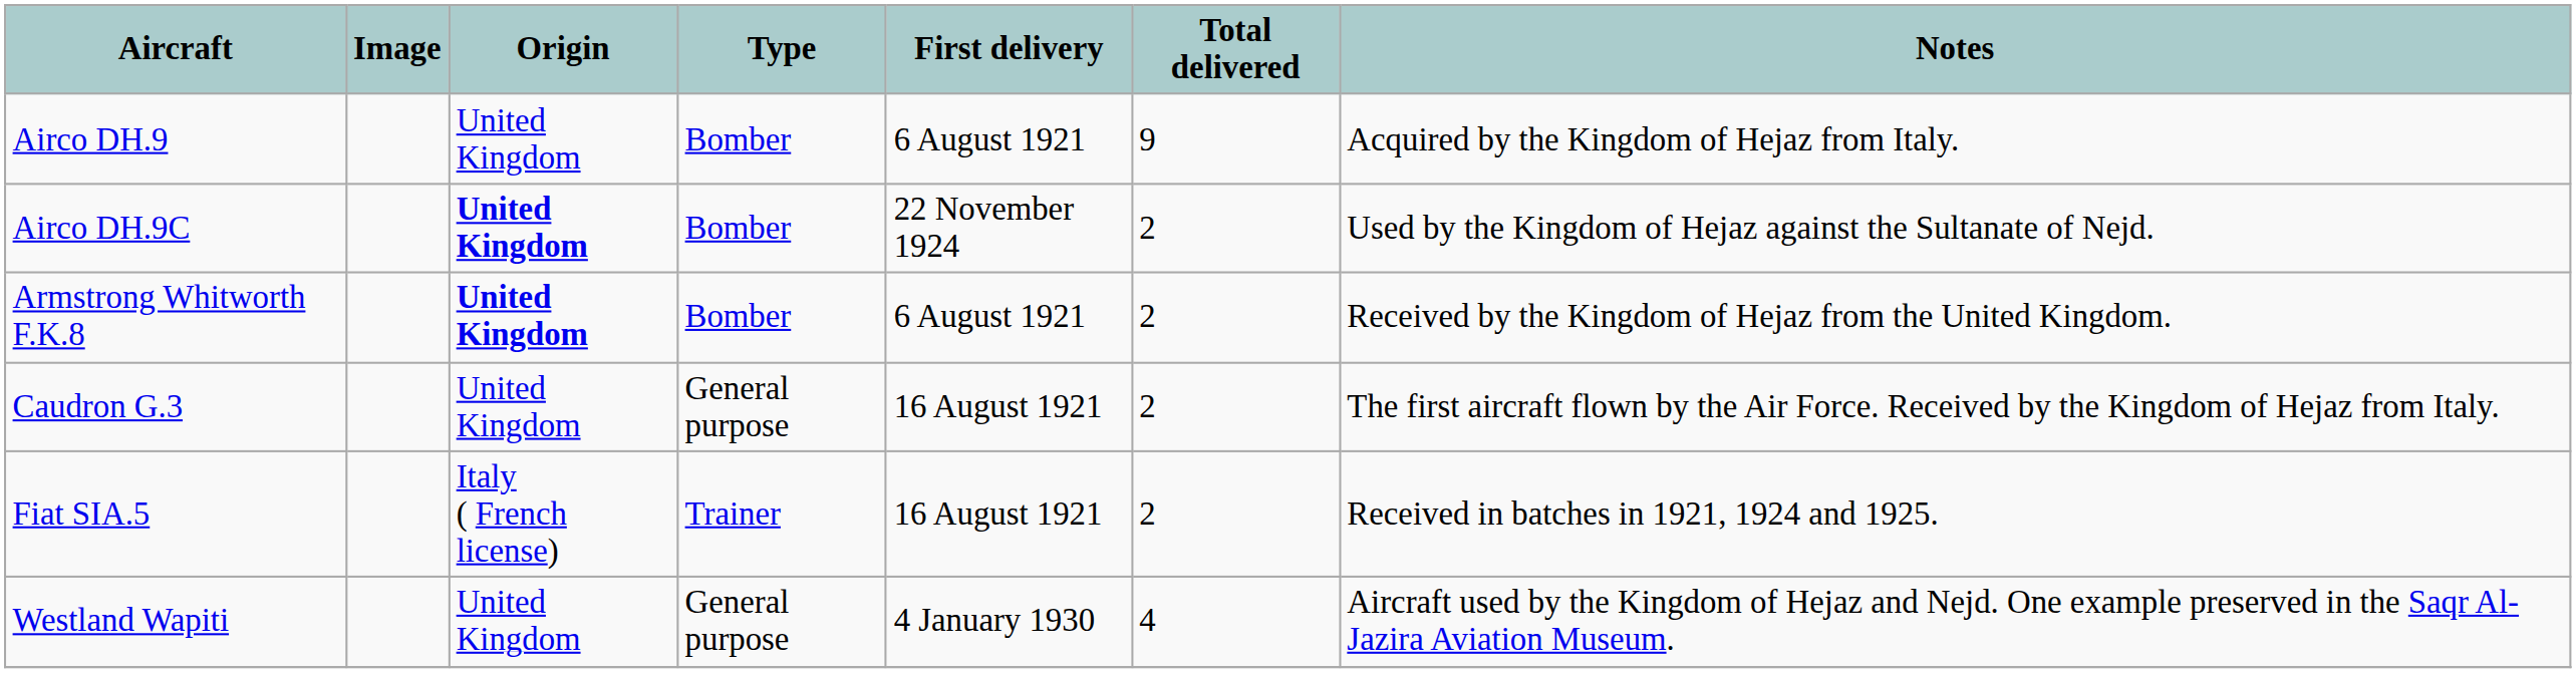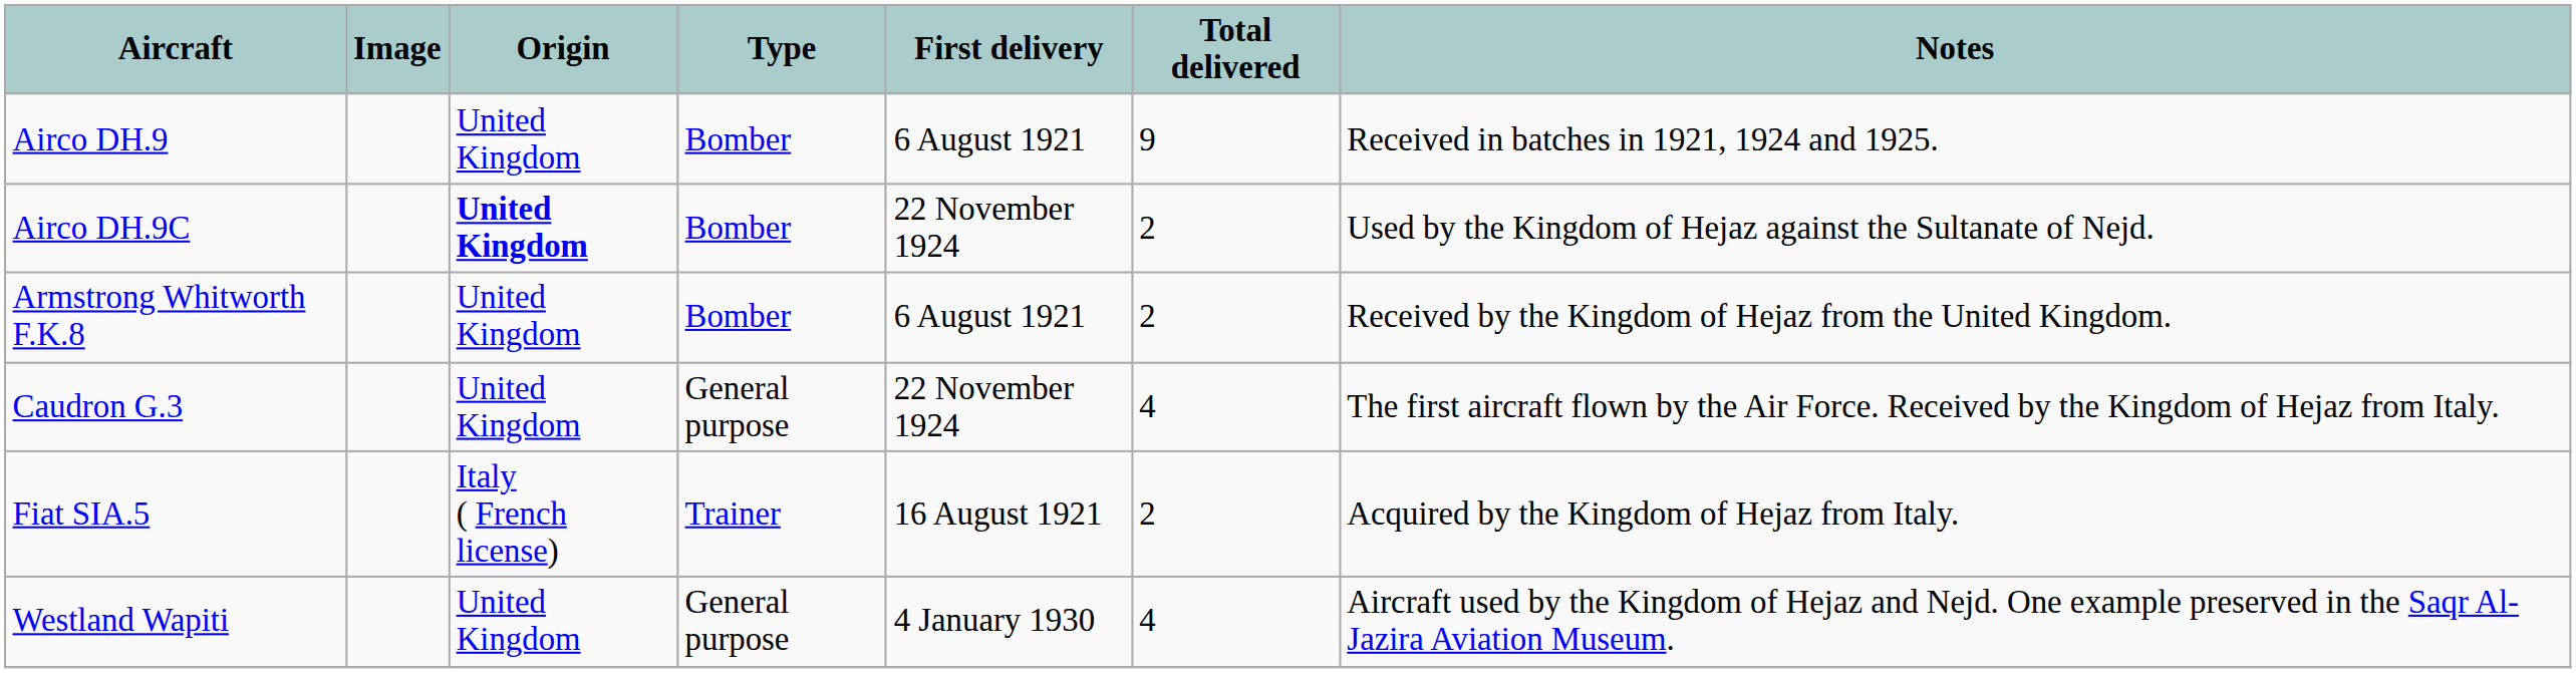Airco DH.9 | Notes: Acquired by the Kingdom of Hejaz from Italy. -> Received in batches in 1921, 1924 and 1925.
Armstrong Whitworth F.K.8 | Origin: bold -> normal
Caudron G.3 | First delivery: 16 August 1921 -> 22 November 1924
Caudron G.3 | Total delivered: 2 -> 4
Fiat SIA.5 | Notes: Received in batches in 1921, 1924 and 1925. -> Acquired by the Kingdom of Hejaz from Italy.
